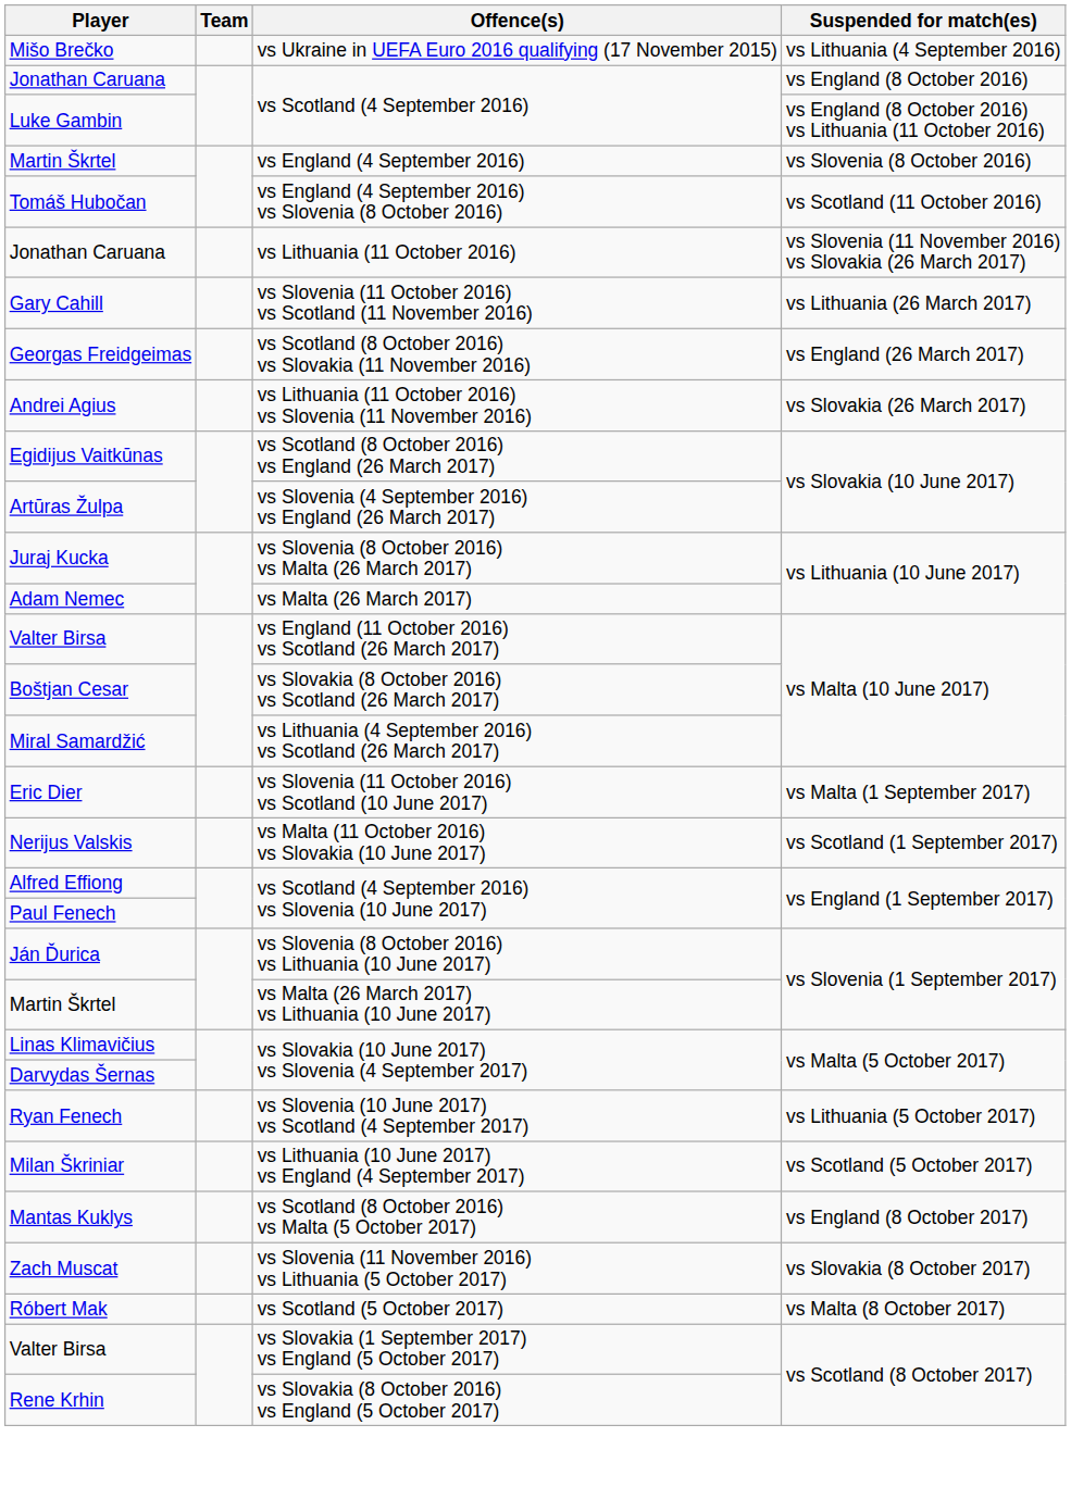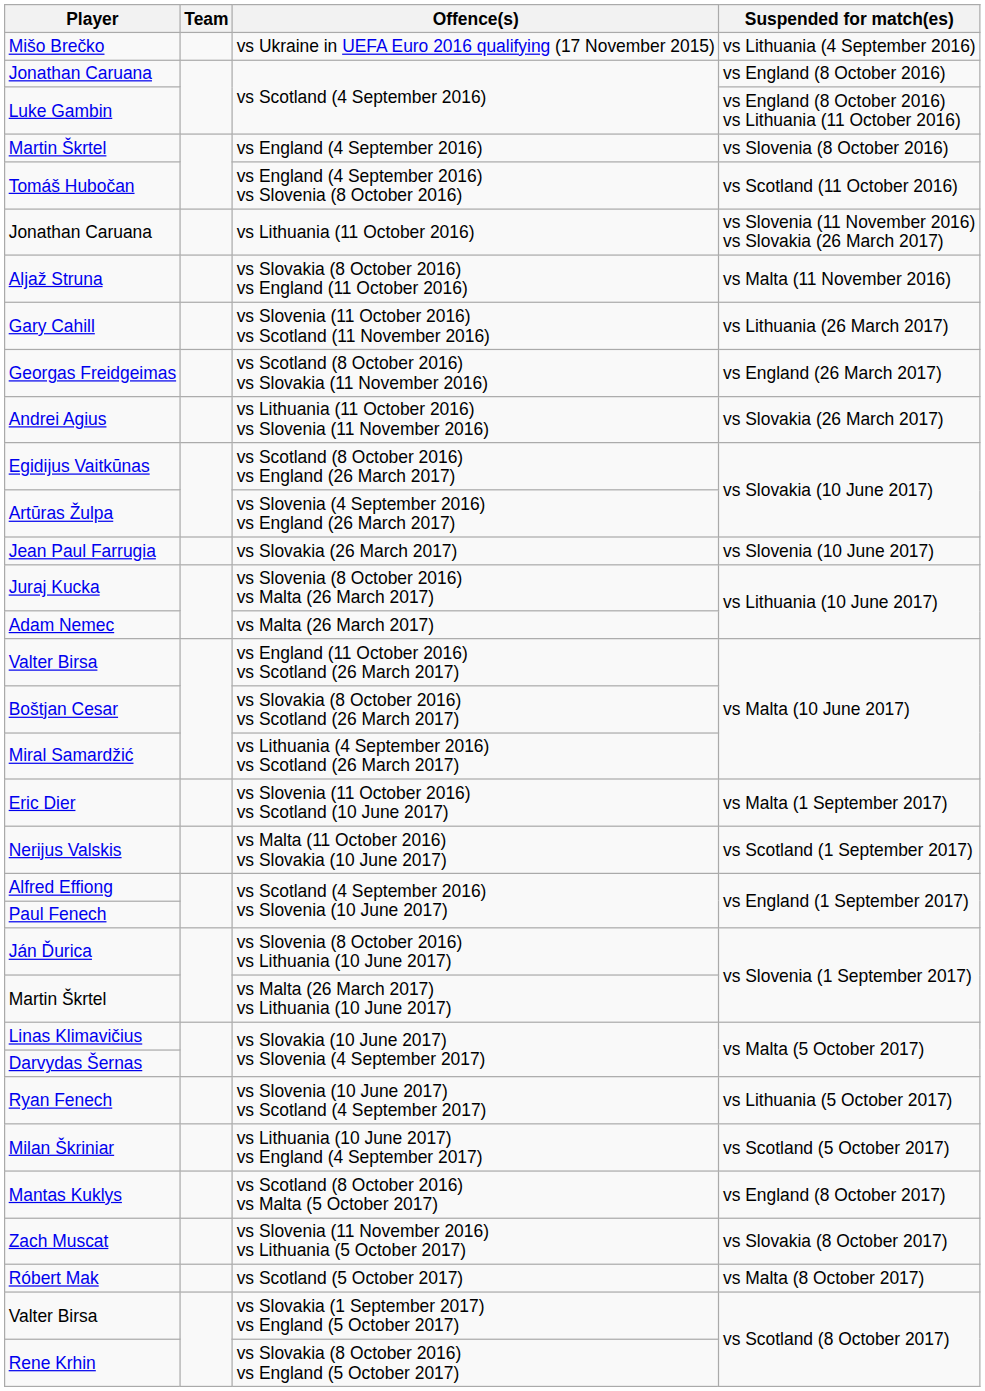+ row: Aljaž Struna | vs Slovakia (8 October 2016) vs England (11 October 2016) | vs Malta (11 November 2016)
+ row: Jean Paul Farrugia | vs Slovakia (26 March 2017) | vs Slovenia (10 June 2017)
